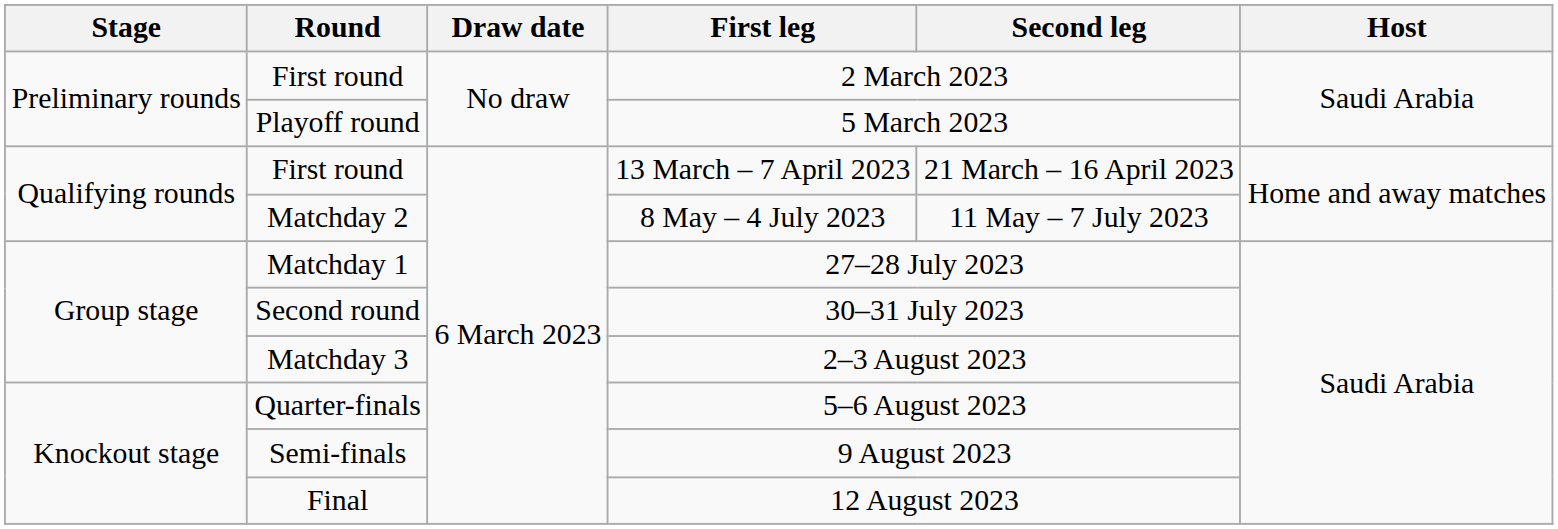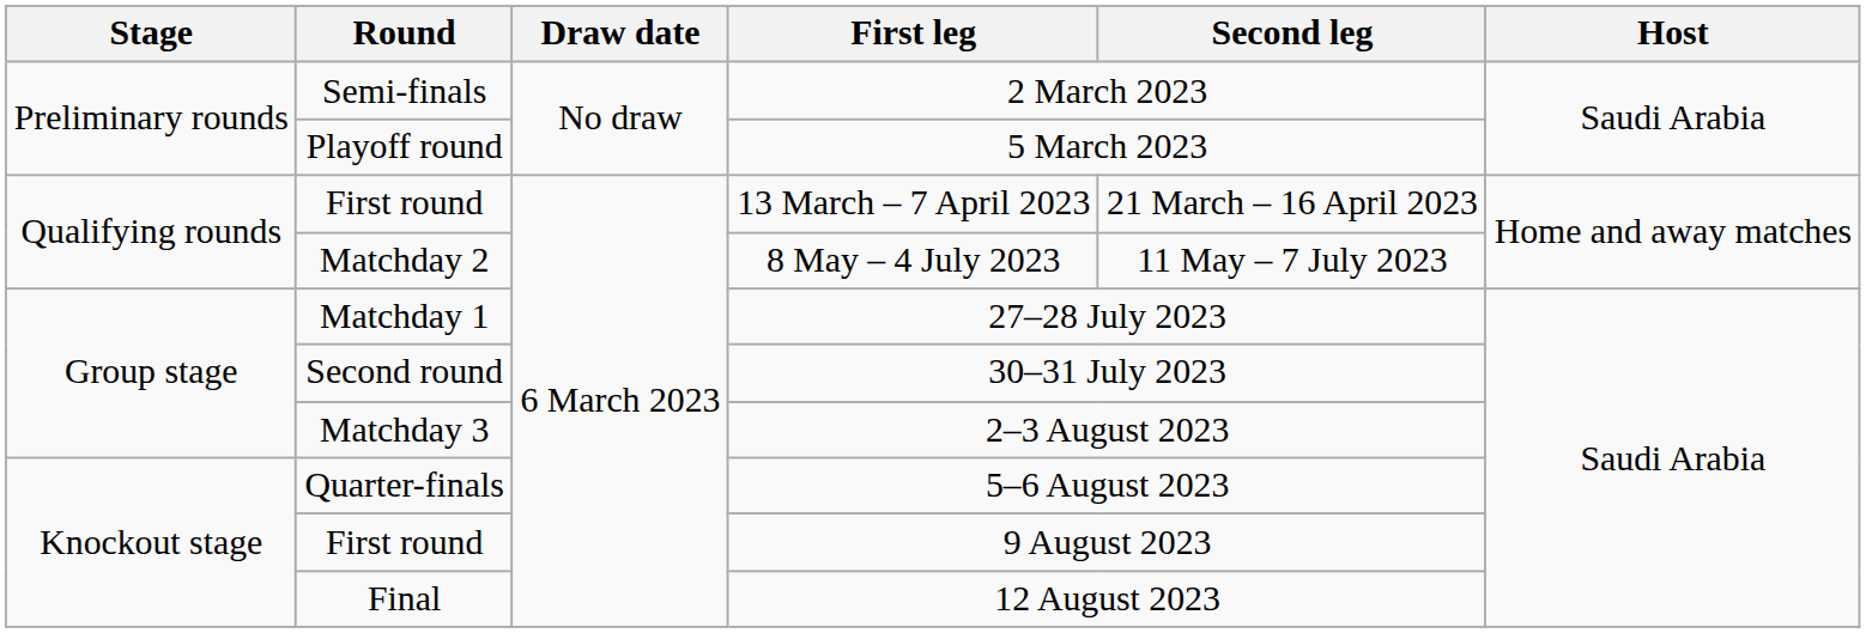2 March 2023 | Round: First round -> Semi-finals
9 August 2023 | Round: Semi-finals -> First round
